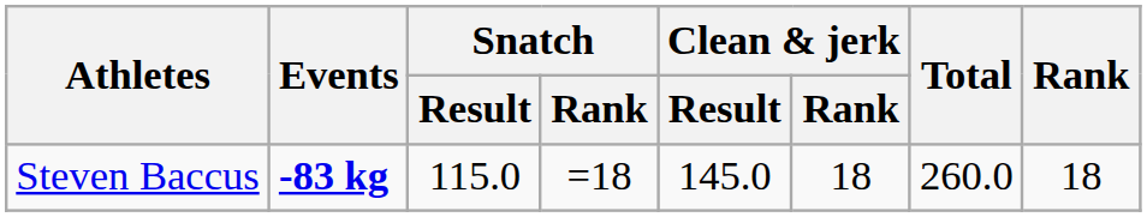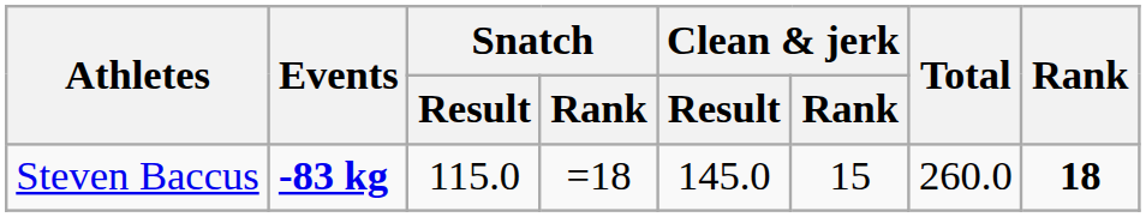Steven Baccus | Clean & jerk / Rank: 18 -> 15
Steven Baccus | Rank: normal -> bold
